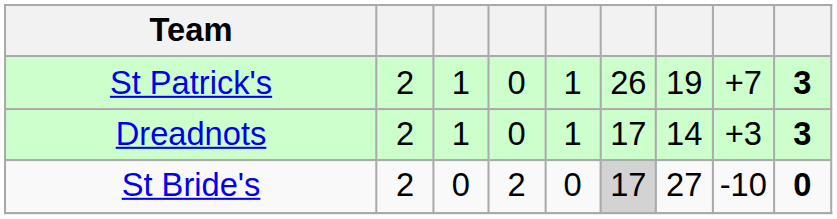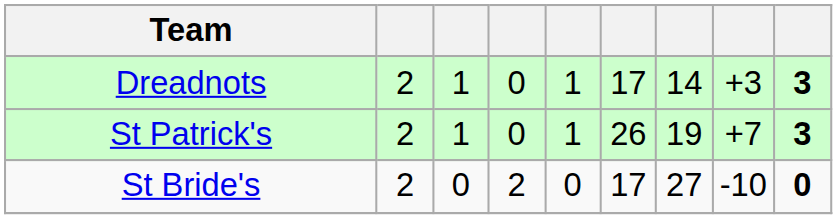rows swapped: St Patrick's <-> Dreadnots
St Bride's | column 6: lightgrey background -> no background
